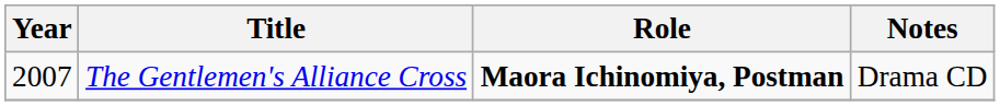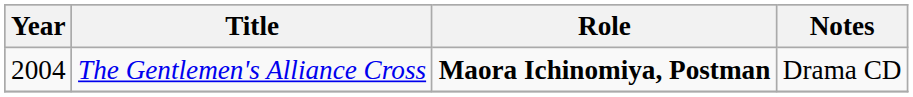The Gentlemen's Alliance Cross | Year: 2007 -> 2004
